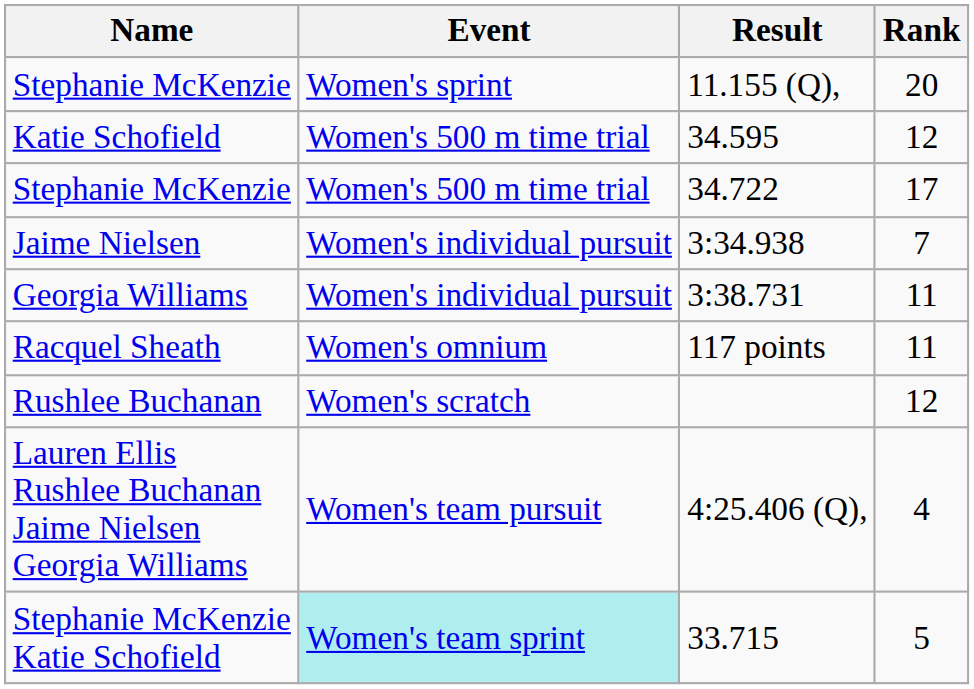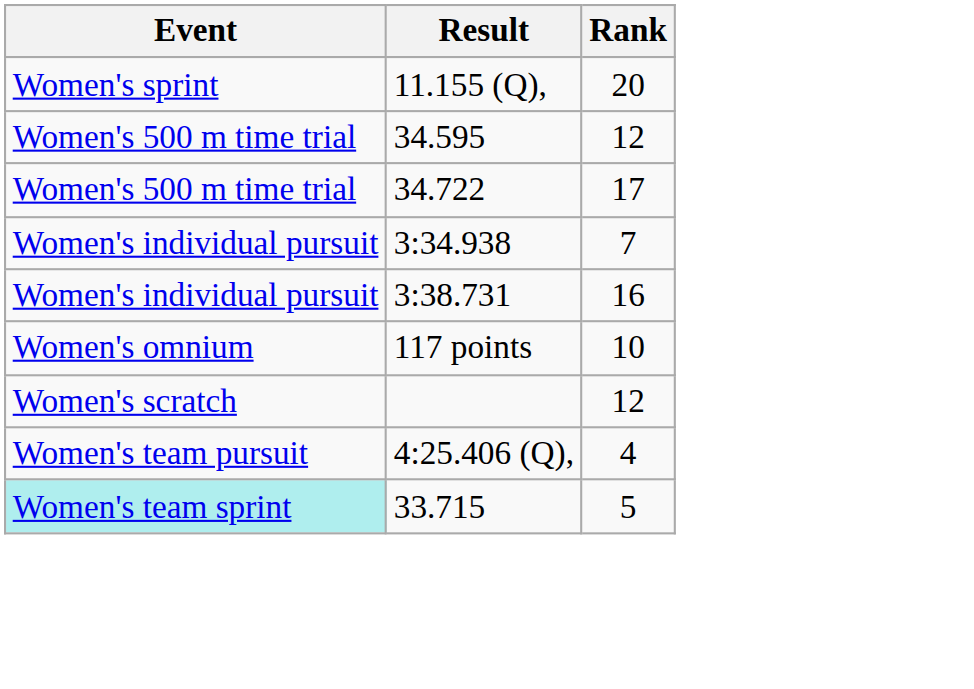- column: Name | Stephanie McKenzie | Katie Schofield | Stephanie McKenzie | Jaime Nielsen | Georgia Williams | Racquel Sheath | Rushlee Buchanan | Lauren Ellis Rushlee Buchanan Jaime Nielsen Georgia Williams | Stephanie McKenzie Katie Schofield
3:38.731 | Rank: 11 -> 16
117 points | Rank: 11 -> 10
